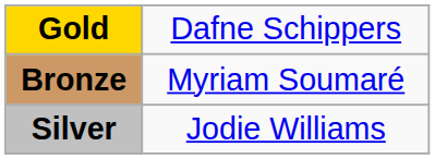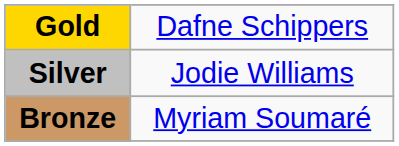rows swapped: Silver <-> Bronze
